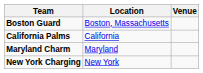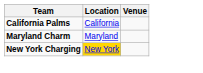- row: Boston Guard | Boston, Massachusetts
New York Charging | Location: no background -> gold background
